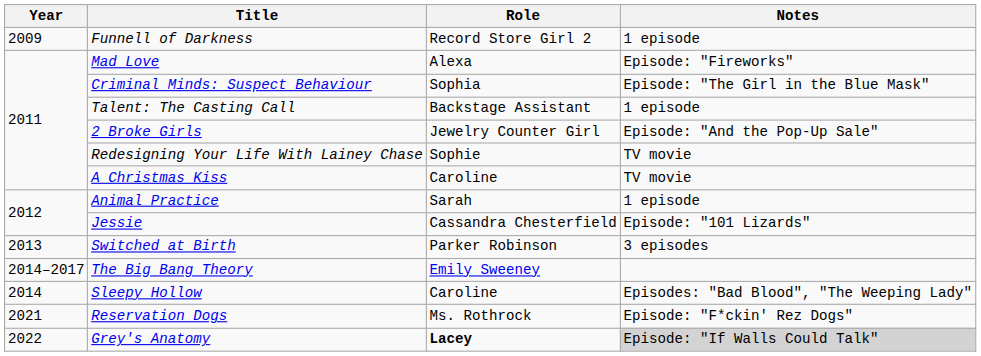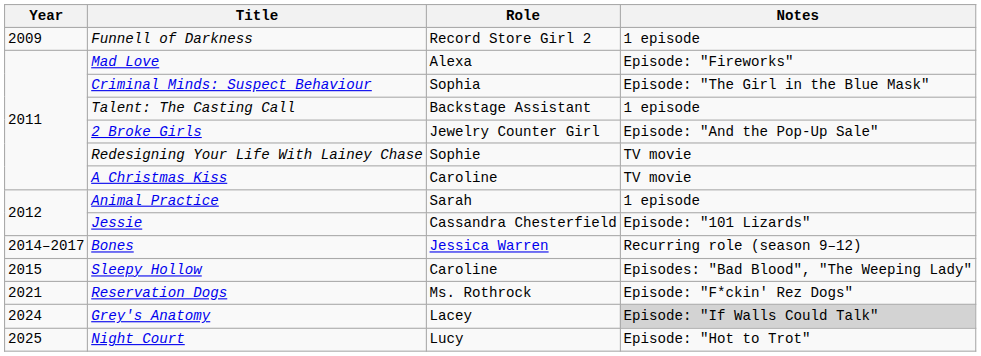- row: 2013 | Switched at Birth | Parker Robinson | 3 episodes
- row: 2014–2017 | The Big Bang Theory | Emily Sweeney
+ row: 2014–2017 | Bones | Jessica Warren | Recurring role (season 9–12)
Sleepy Hollow | Year: 2014 -> 2015
Grey's Anatomy | Year: 2022 -> 2024
Grey's Anatomy | Role: bold -> normal
+ row: 2025 | Night Court | Lucy | Episode: "Hot to Trot"
